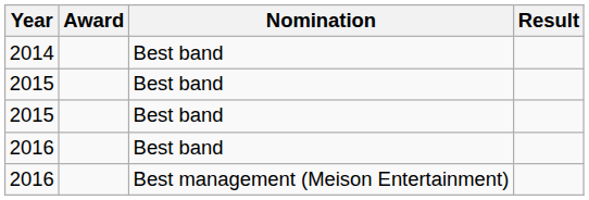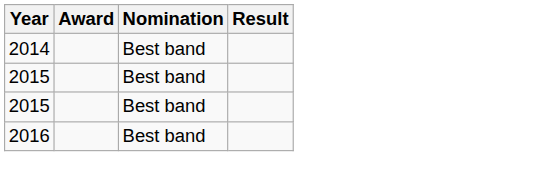- row: 2016 | Best management (Meison Entertainment)
